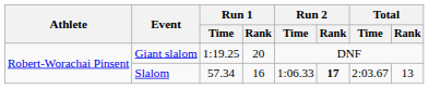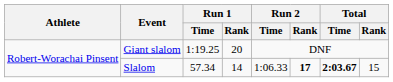Slalom | Run 1 / Rank: 16 -> 14
Slalom | Total / Time: normal -> bold
Slalom | Total / Rank: 13 -> 15
